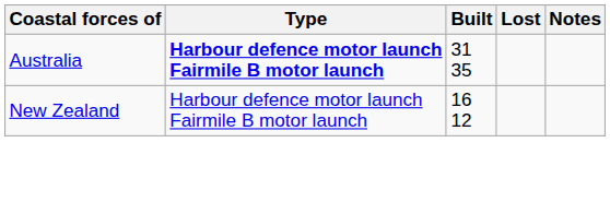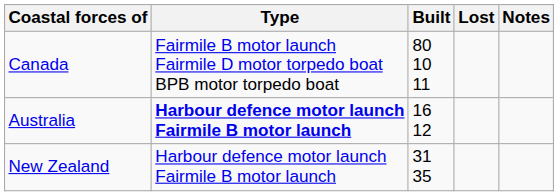+ row: Canada | Fairmile B motor launch Fairmile D motor torpedo boat BPB motor torpedo boat | 80 10 11
Australia | Built: 31 35 -> 16 12
New Zealand | Built: 16 12 -> 31 35
